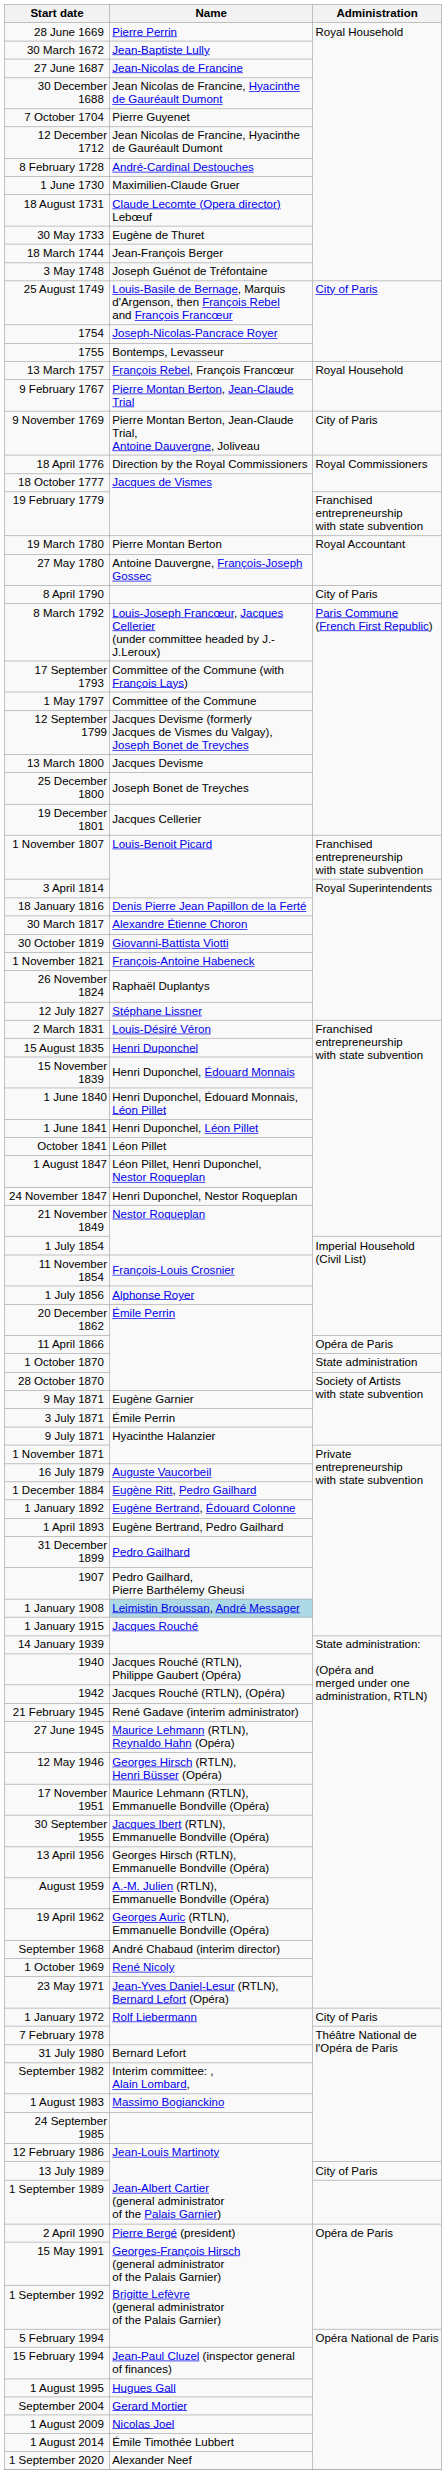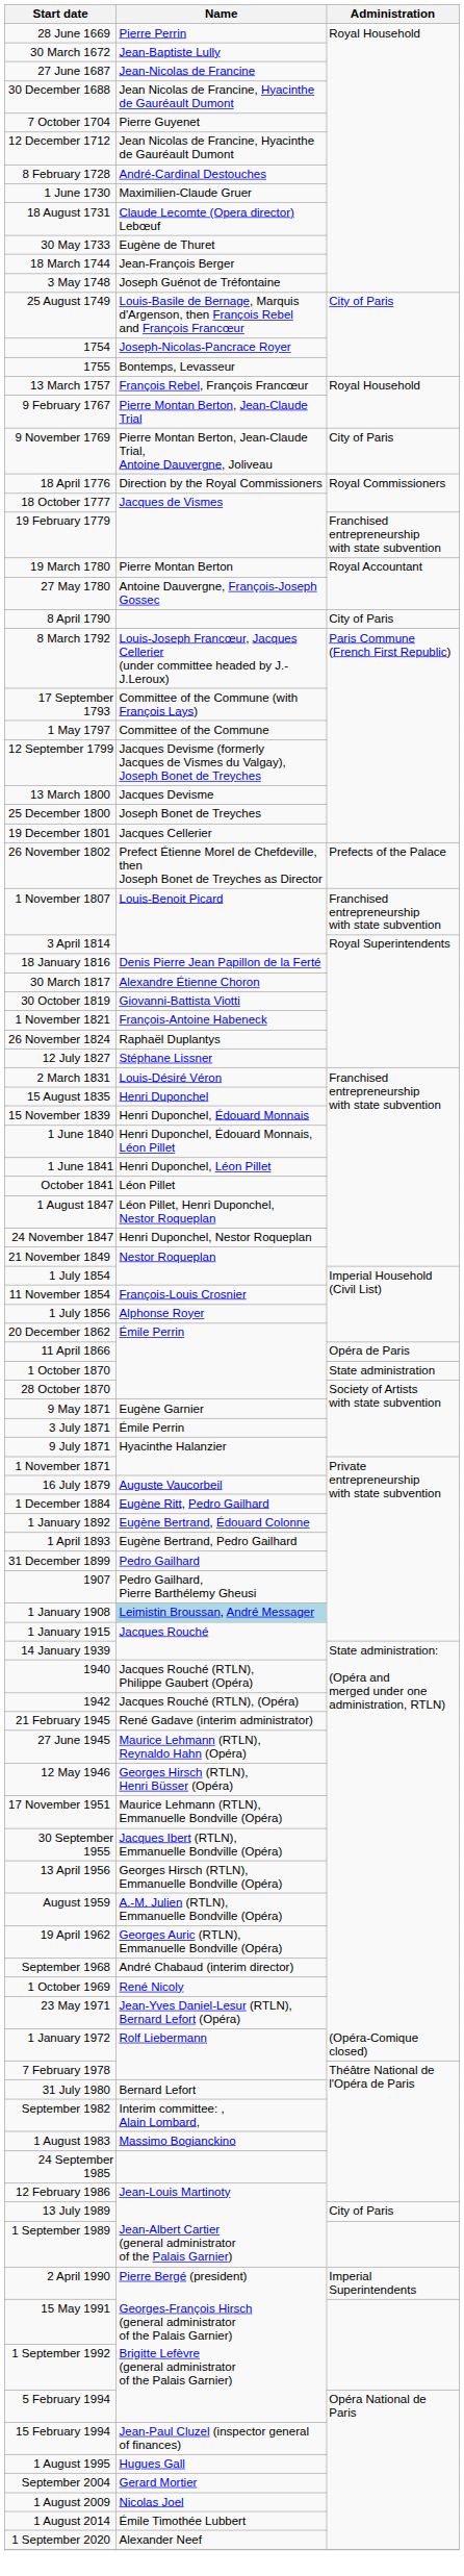+ row: 26 November 1802 | Prefect Étienne Morel de Chefdeville, then Joseph Bonet de Treyches as Director | Prefects of the Palace
1 January 1972 | Administration: City of Paris -> (Opéra-Comique closed)
2 April 1990 | Administration: Opéra de Paris -> Imperial Superintendents
